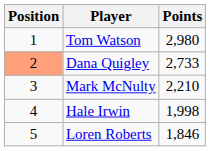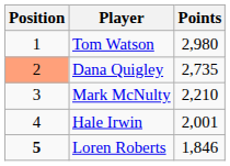Dana Quigley | Points: 2,733 -> 2,735
Hale Irwin | Points: 1,998 -> 2,001
Loren Roberts | Position: normal -> bold
